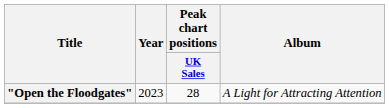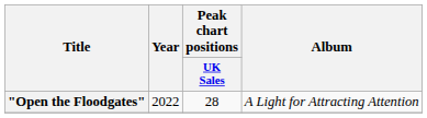"Open the Floodgates" | Year: 2023 -> 2022
